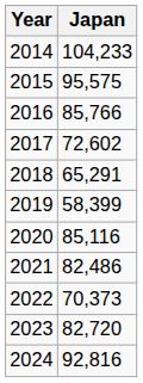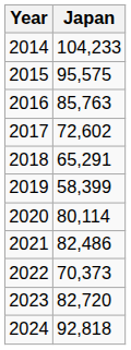2016 | Japan: 85,766 -> 85,763
2020 | Japan: 85,116 -> 80,114
2024 | Japan: 92,816 -> 92,818
